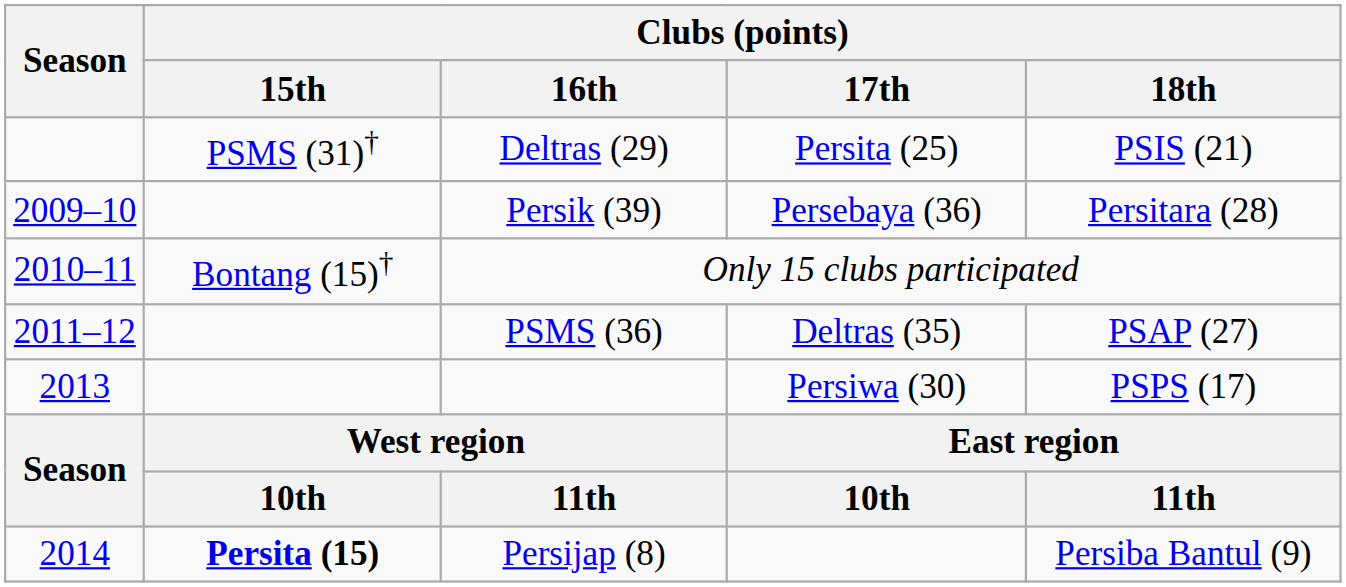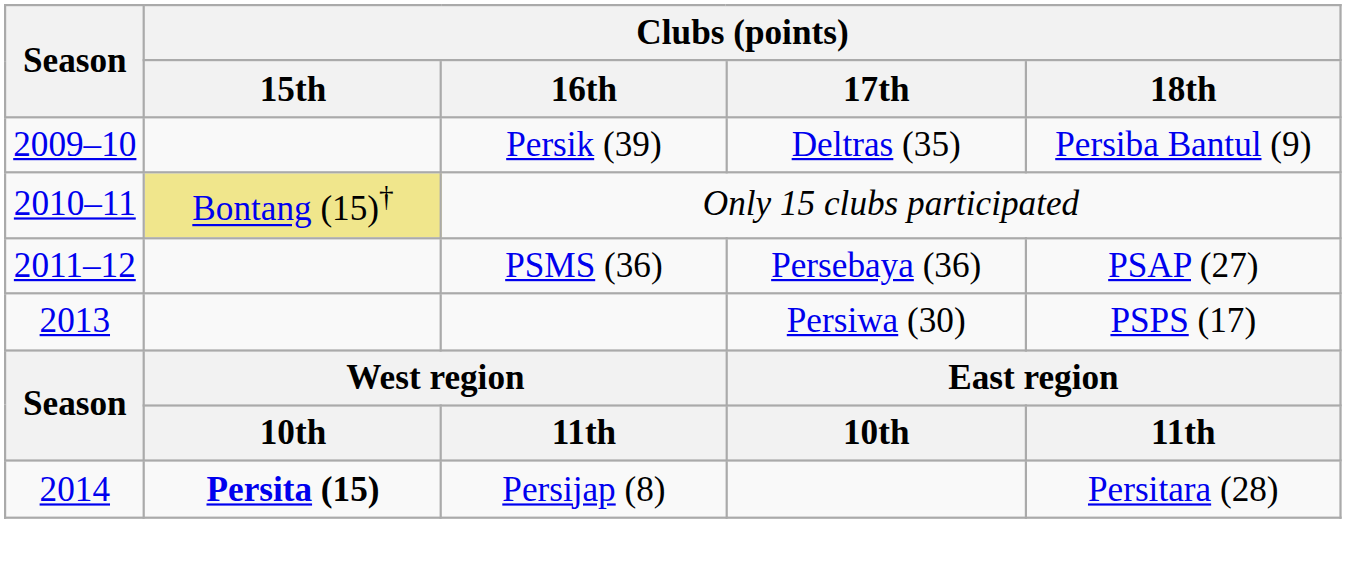- row: PSMS (31)† | Deltras (29) | Persita (25) | PSIS (21)
Persik (39) | Clubs (points) / 17th: Persebaya (36) -> Deltras (35)
Persik (39) | Clubs (points) / 18th: Persitara (28) -> Persiba Bantul (9)
Only 15 clubs participated | Clubs (points) / 15th: no background -> khaki background
PSMS (36) | Clubs (points) / 17th: Deltras (35) -> Persebaya (36)
Persijap (8) | Clubs (points) / 18th: Persiba Bantul (9) -> Persitara (28)
